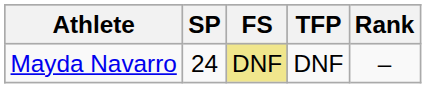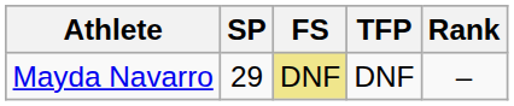Mayda Navarro | SP: 24 -> 29
